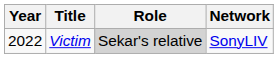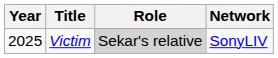Victim | Year: 2022 -> 2025
